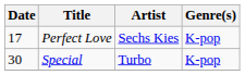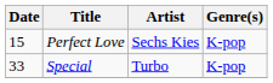Perfect Love | Date: 17 -> 15
Special | Date: 30 -> 33
